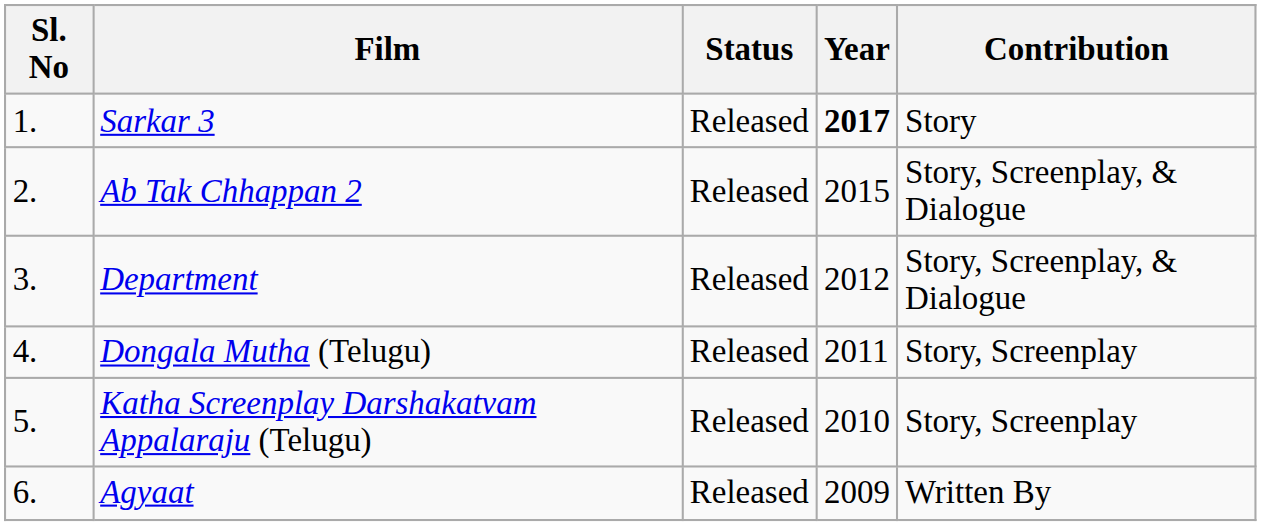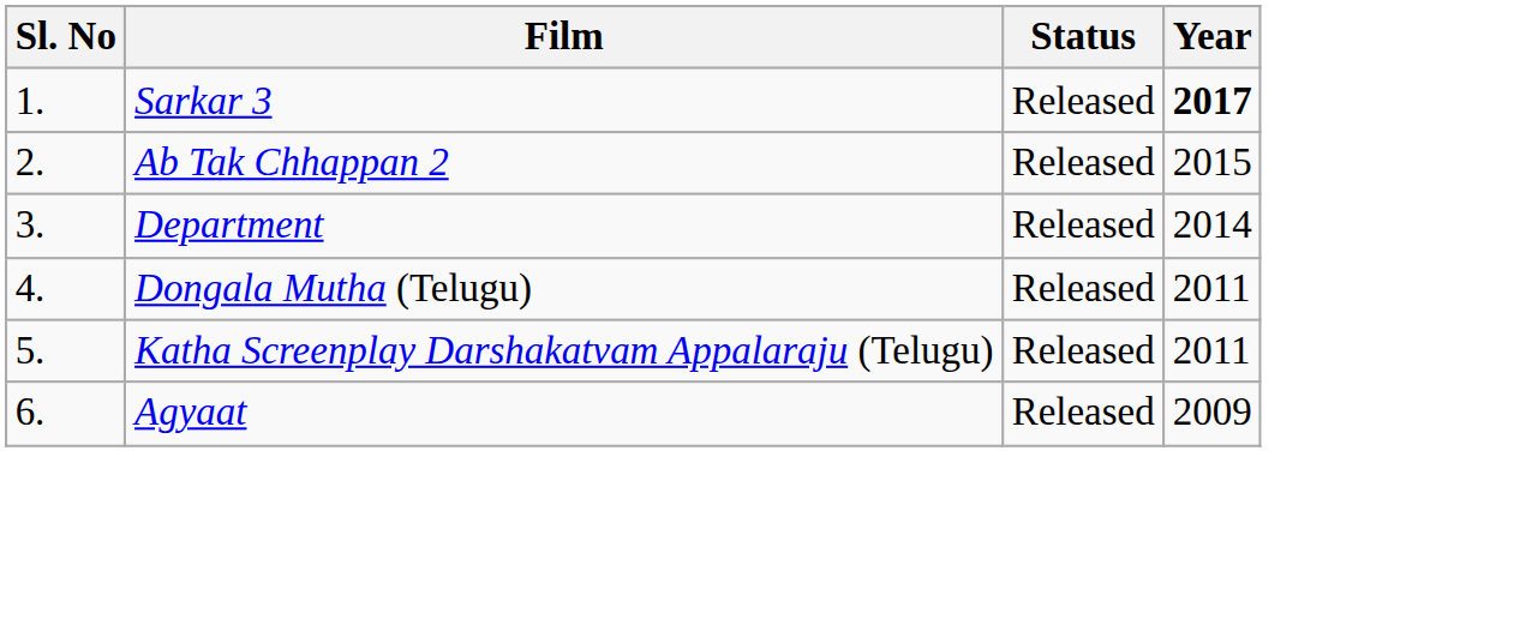- column: Contribution | Story | Story, Screenplay, & Dialogue | Story, Screenplay, & Dialogue | Story, Screenplay | Story, Screenplay | Written By
Department | Year: 2012 -> 2014
Katha Screenplay Darshakatvam Appalaraju (Telugu) | Year: 2010 -> 2011
